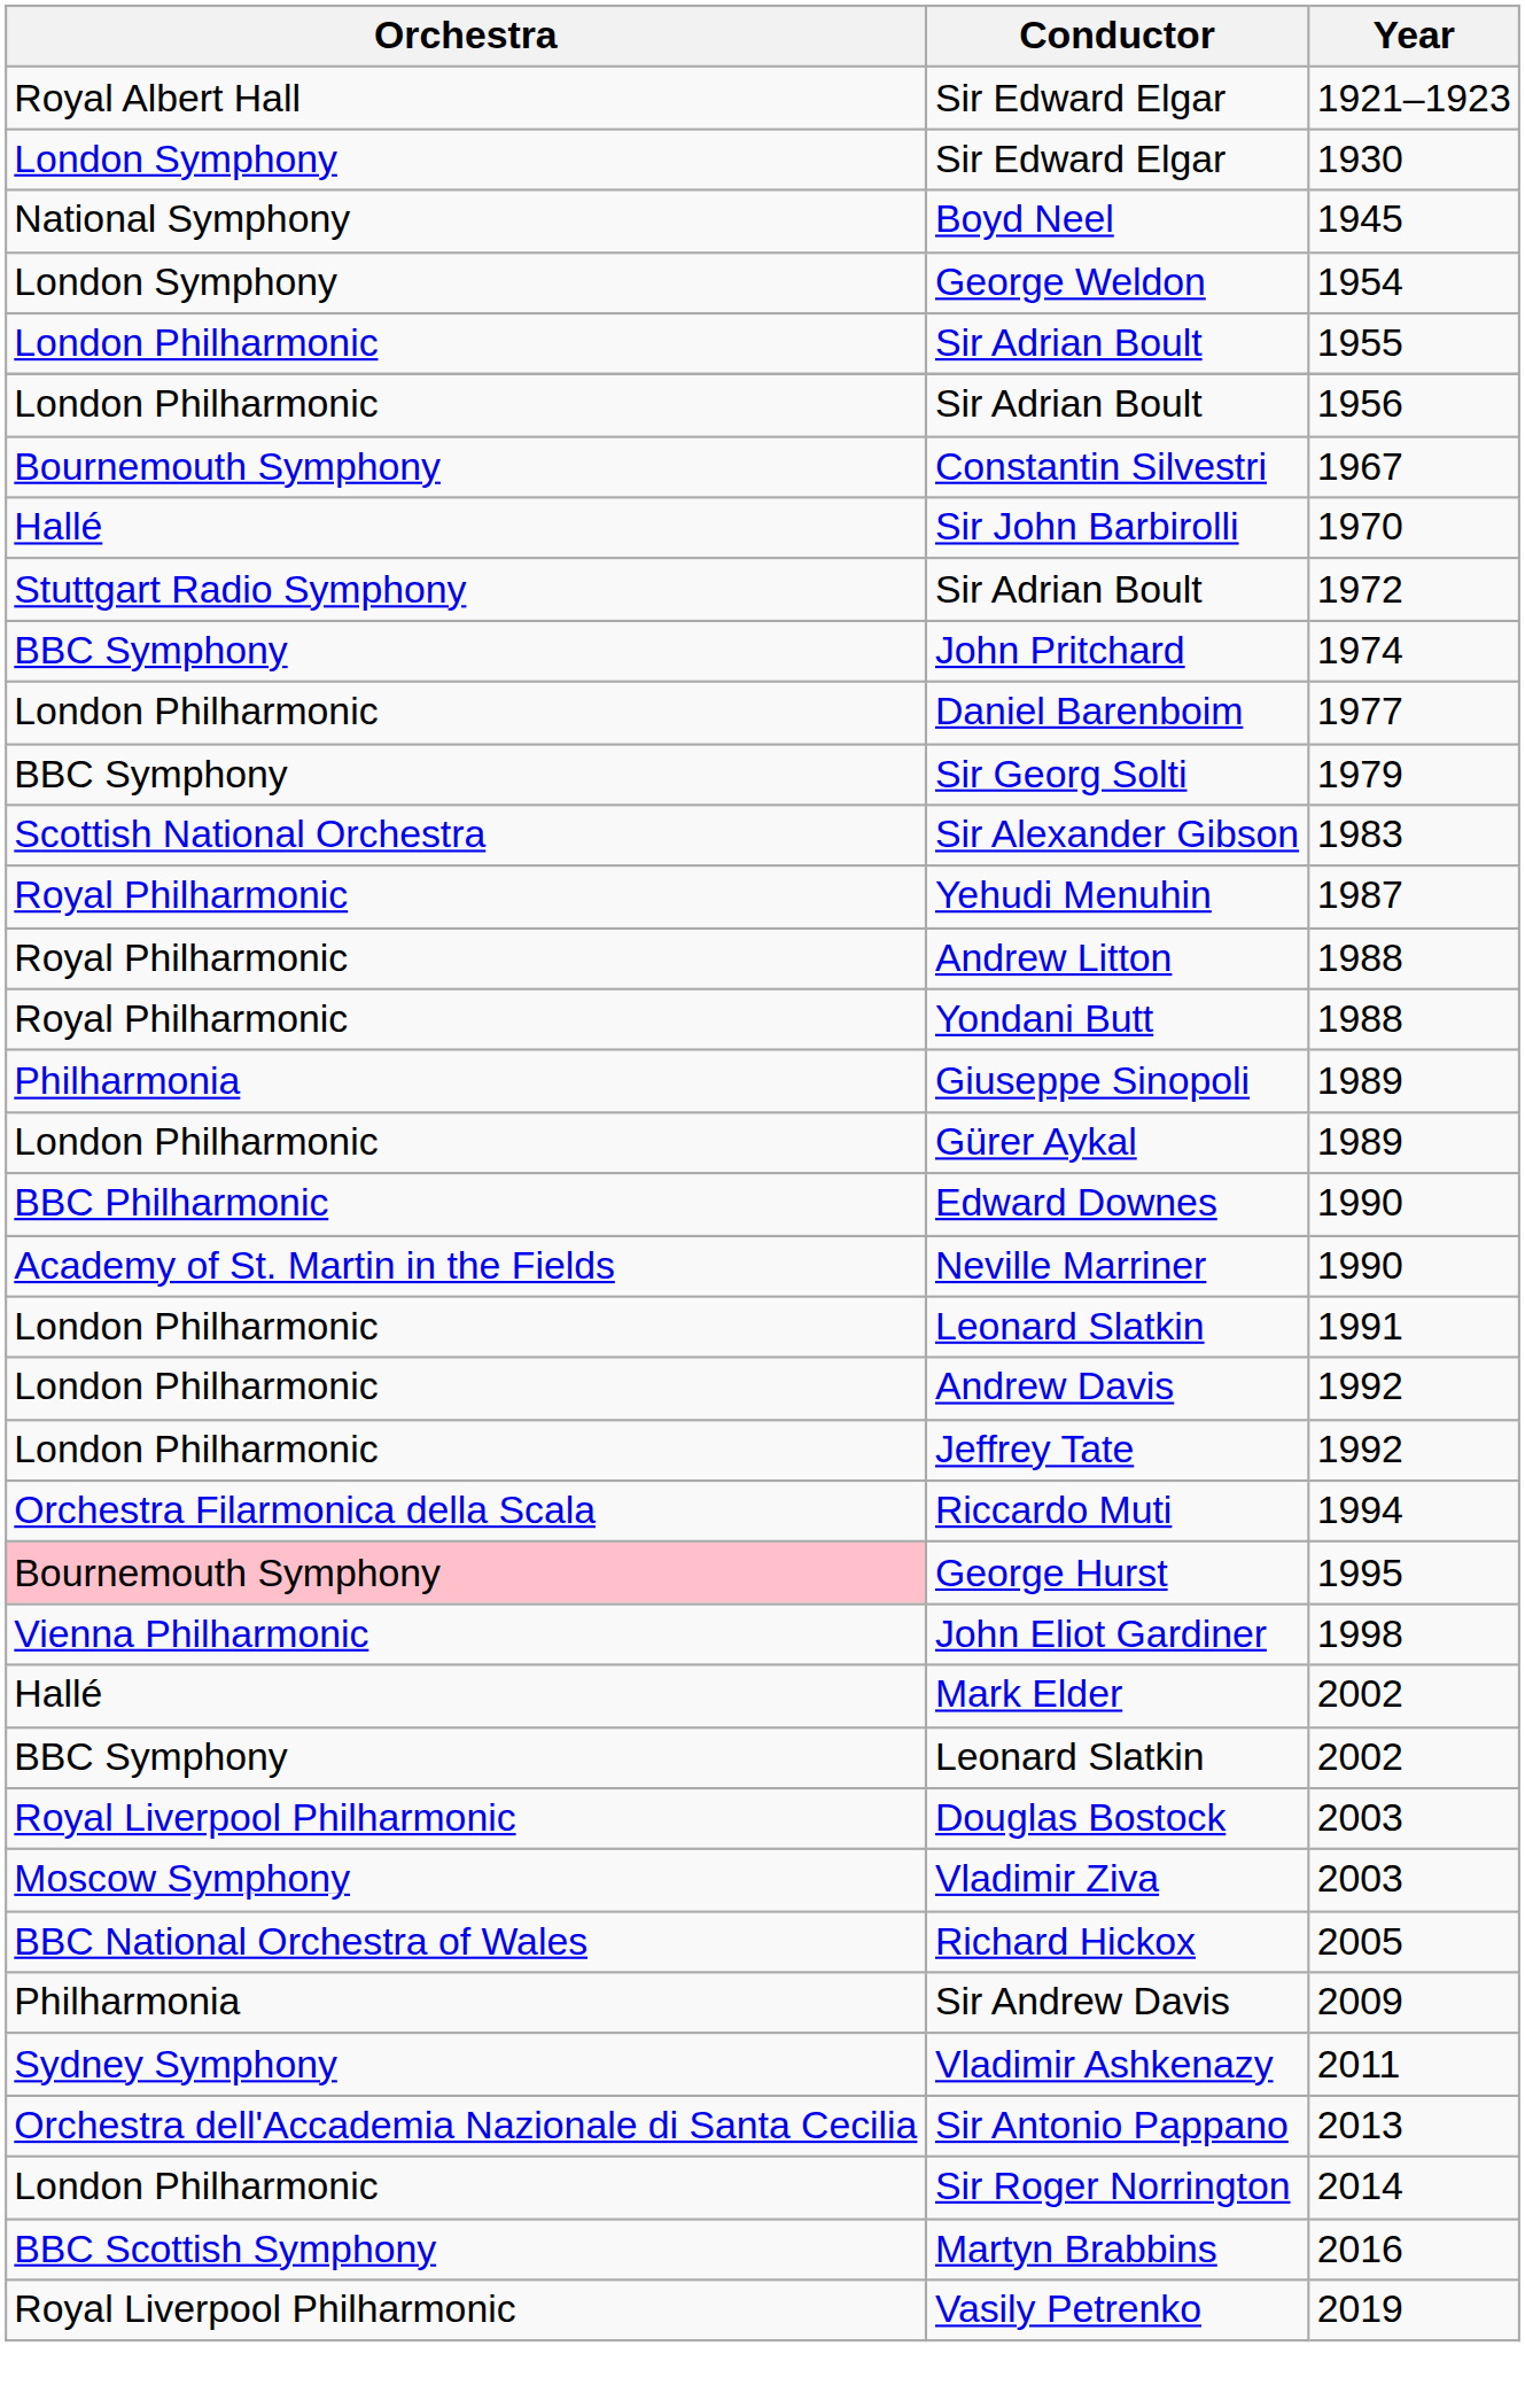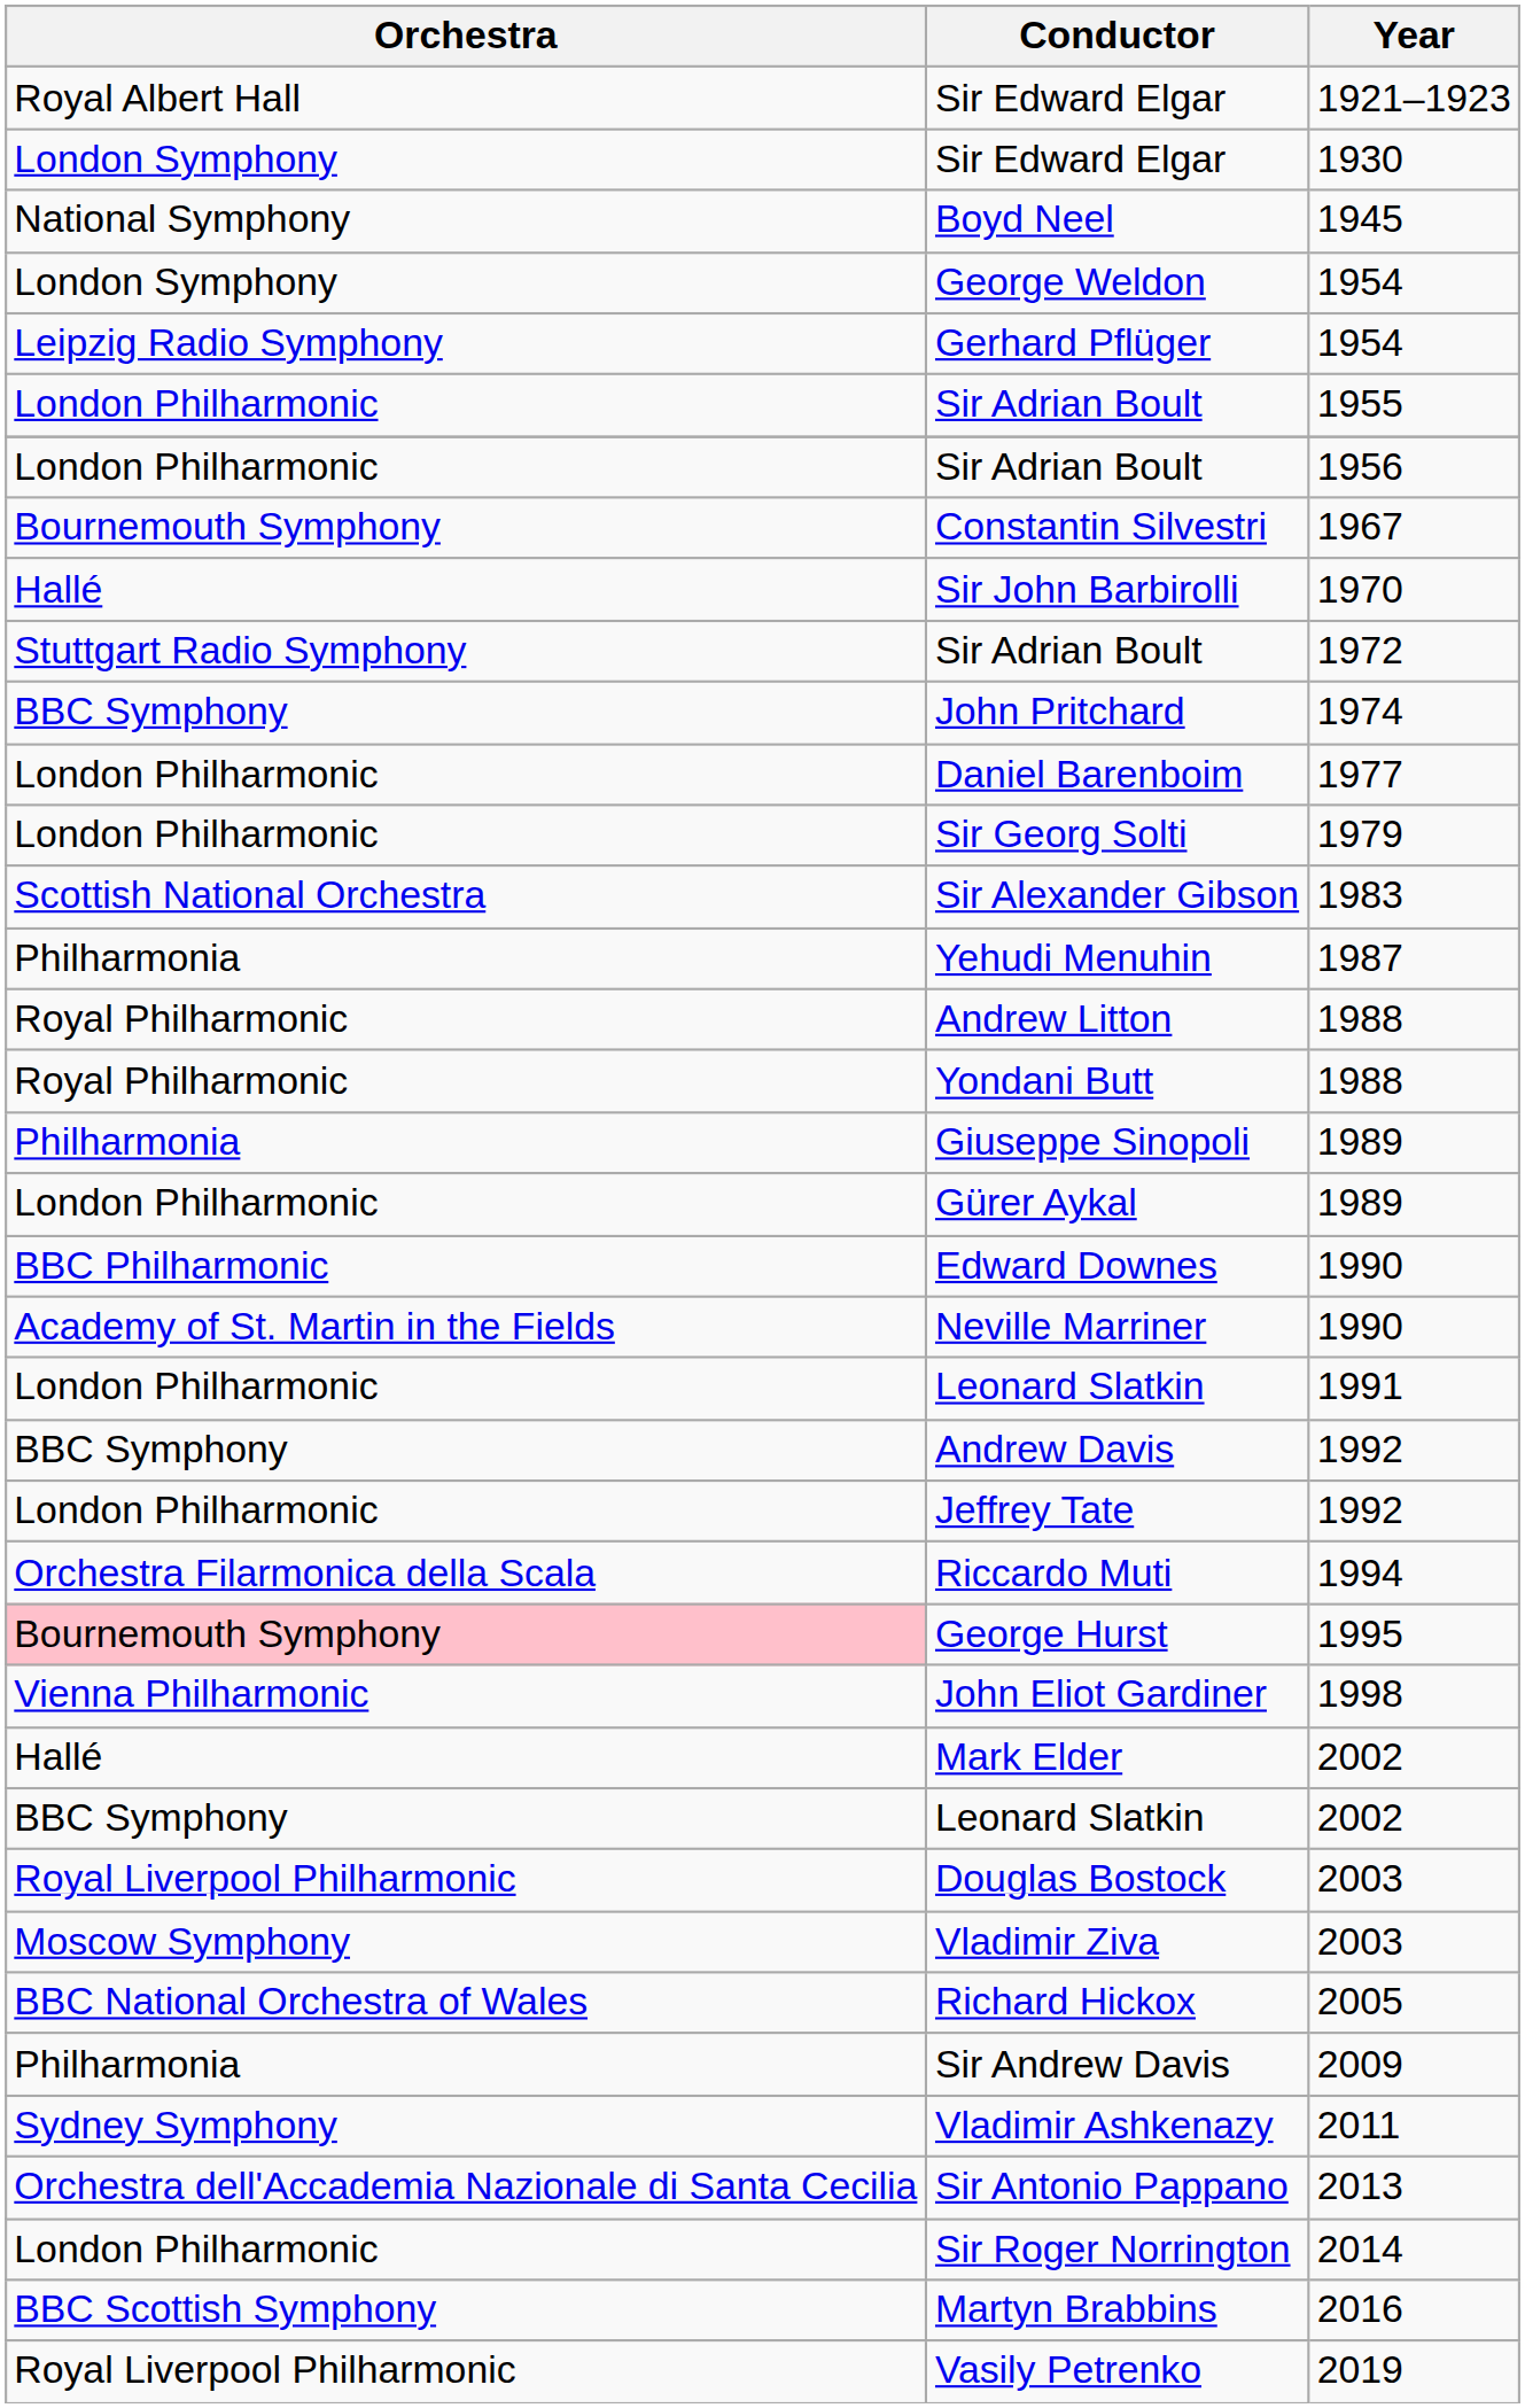+ row: Leipzig Radio Symphony | Gerhard Pflüger | 1954
Sir Georg Solti | Orchestra: BBC Symphony -> London Philharmonic
Yehudi Menuhin | Orchestra: Royal Philharmonic -> Philharmonia
Andrew Davis | Orchestra: London Philharmonic -> BBC Symphony
